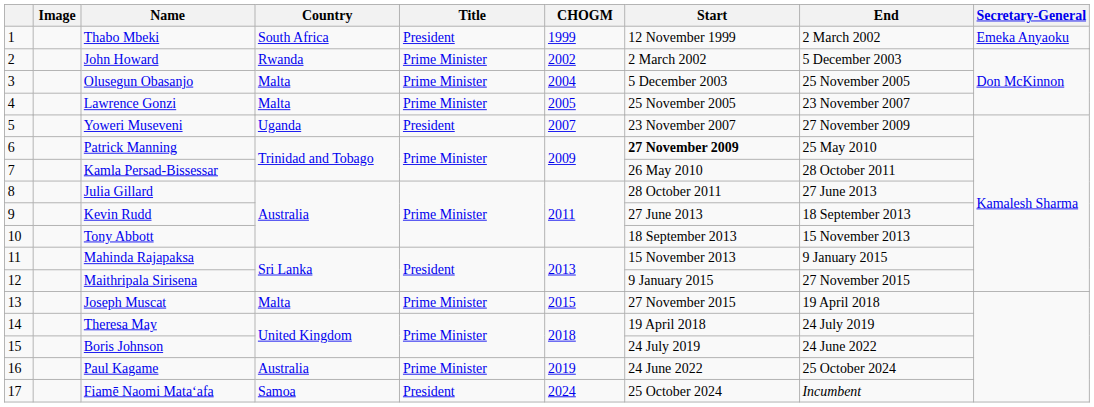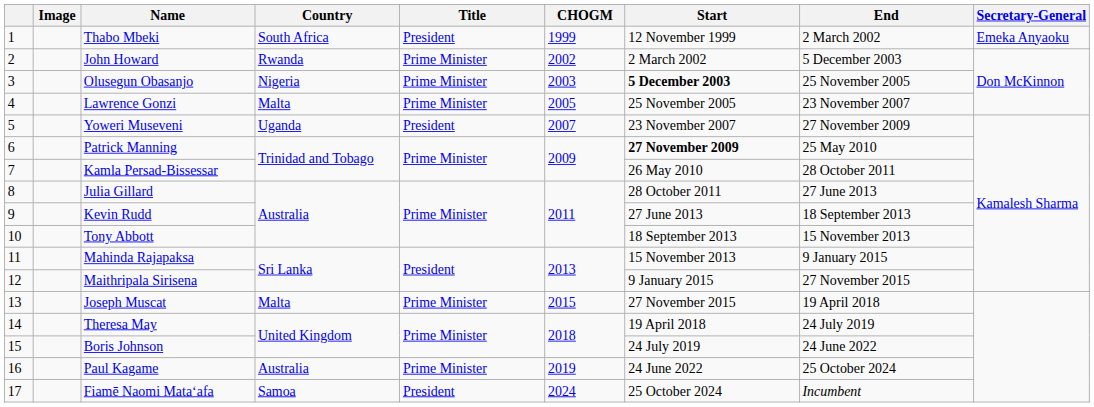3 | Country: Malta -> Nigeria
3 | CHOGM: 2004 -> 2003
3 | Start: normal -> bold
